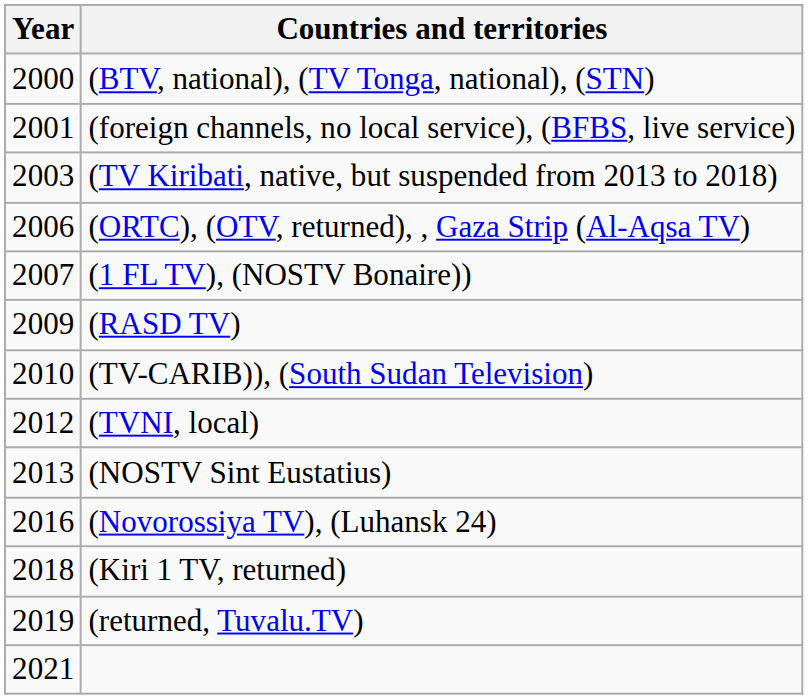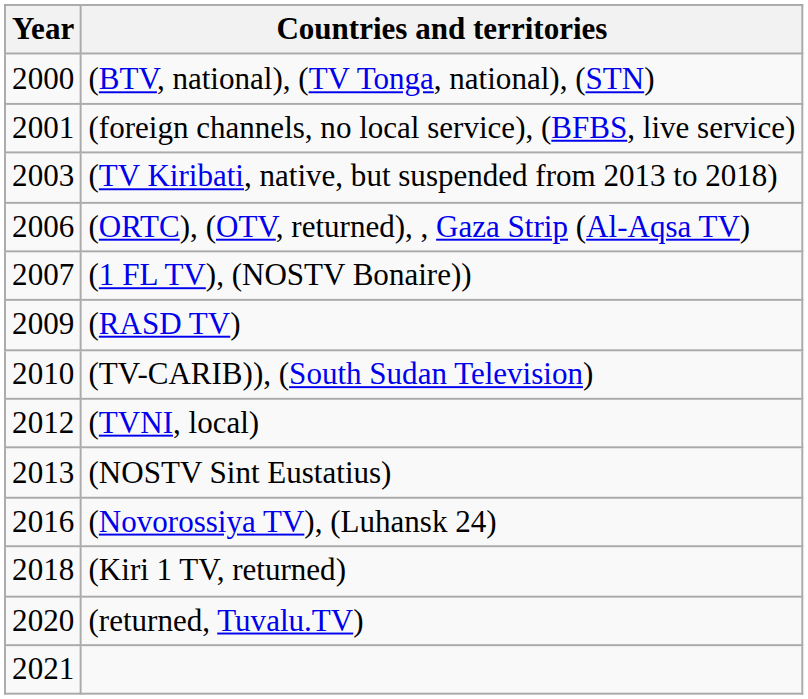(returned, Tuvalu.TV) | Year: 2019 -> 2020
